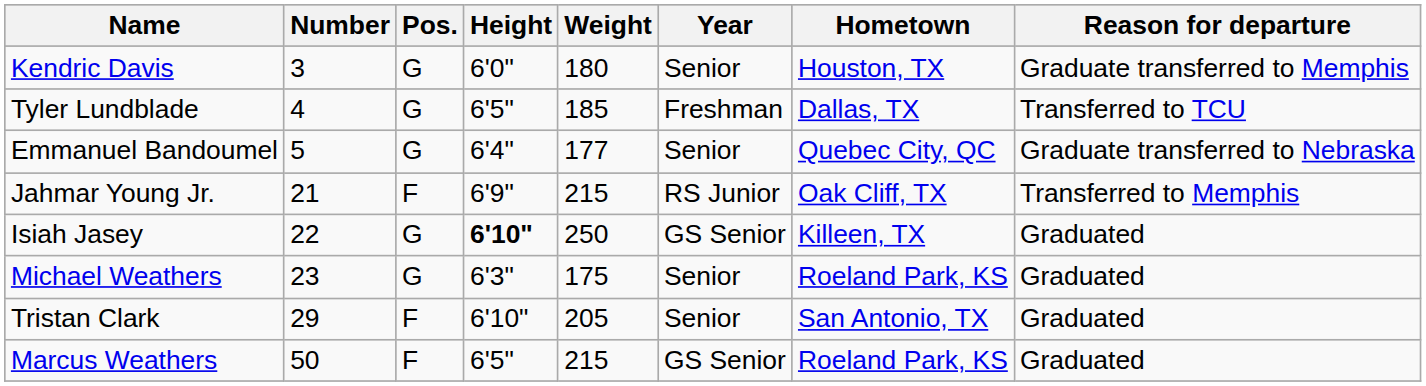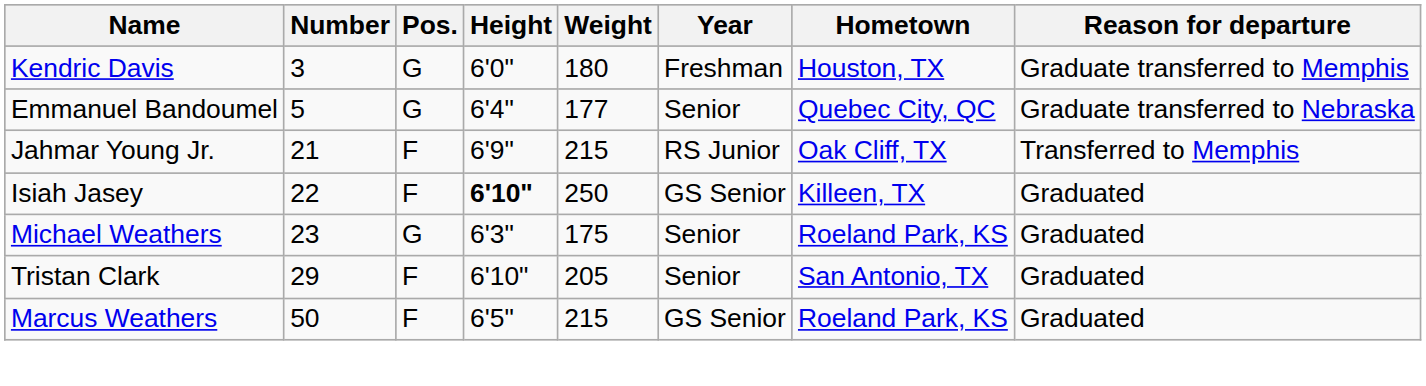Kendric Davis | Year: Senior -> Freshman
- row: Tyler Lundblade | 4 | G | 6'5" | 185 | Freshman | Dallas, TX | Transferred to TCU
Isiah Jasey | Pos.: G -> F
